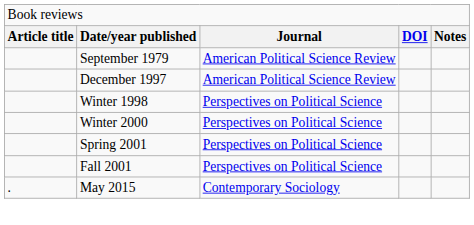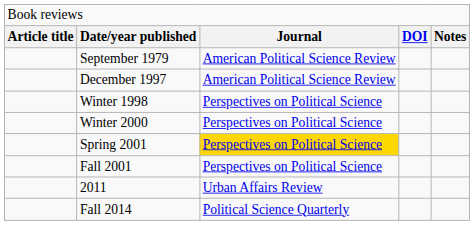Spring 2001 | column 3: no background -> gold background
+ row: 2011 | Urban Affairs Review
+ row: Fall 2014 | Political Science Quarterly
- row: . | May 2015 | Contemporary Sociology
